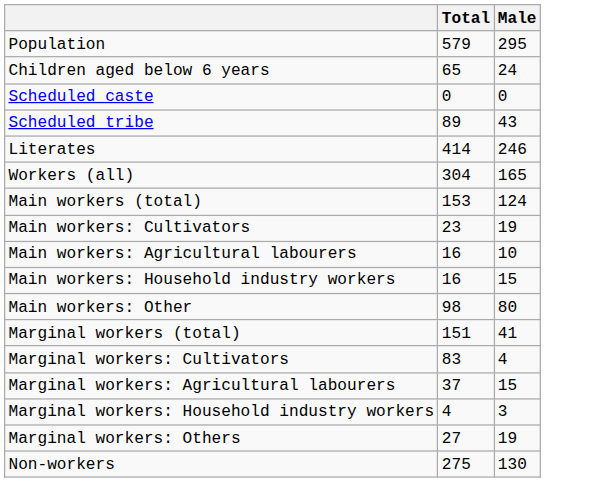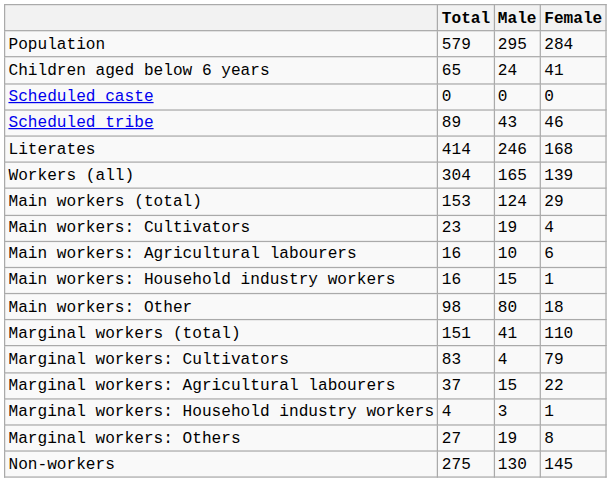+ column: Female | 284 | 41 | 0 | 46 | 168 | 139 | 29 | 4 | 6 | 1 | 18 | 110 | 79 | 22 | 1 | 8 | 145
